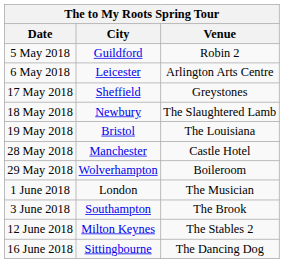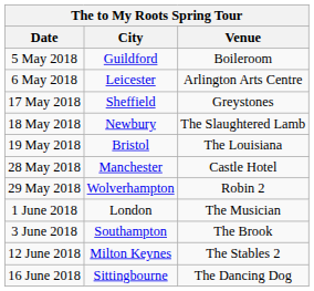5 May 2018 | Venue: Robin 2 -> Boileroom
29 May 2018 | Venue: Boileroom -> Robin 2
